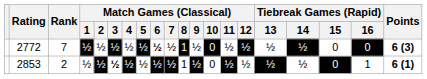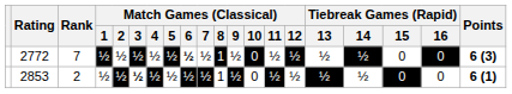2853 | Tiebreak Games (Rapid) / 16: 1 -> 0
